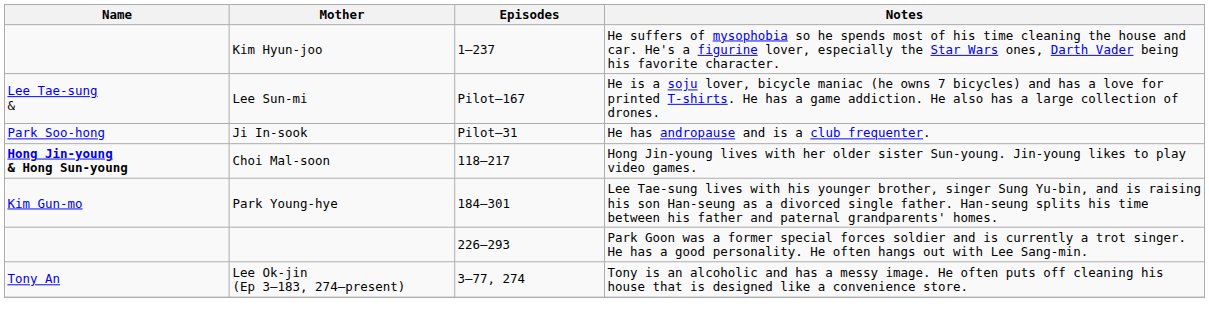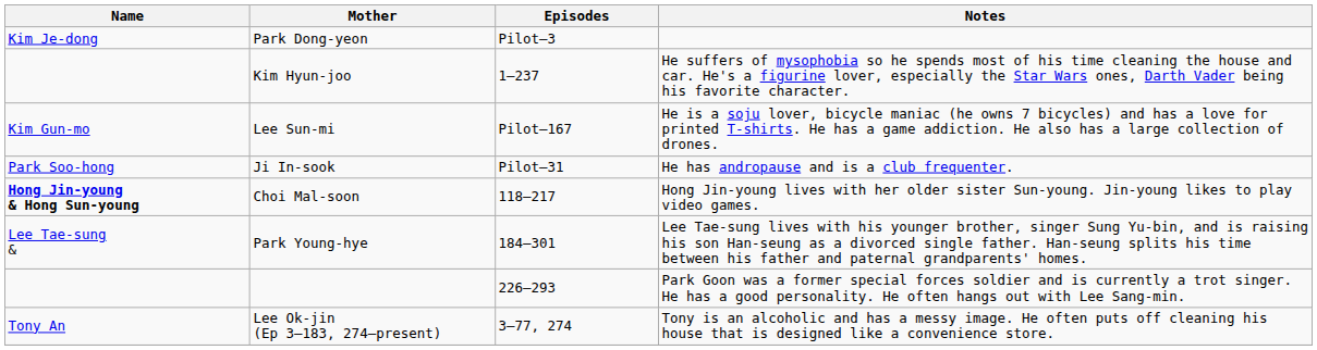+ row: Kim Je-dong | Park Dong-yeon | Pilot–3
Lee Sun-mi | Name: Lee Tae-sung & -> Kim Gun-mo
Park Young-hye | Name: Kim Gun-mo -> Lee Tae-sung &
